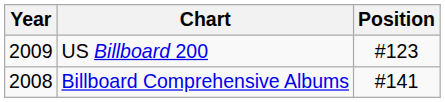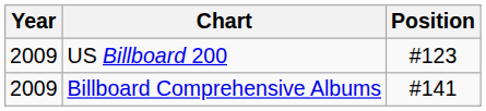Billboard Comprehensive Albums | Year: 2008 -> 2009
